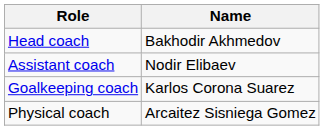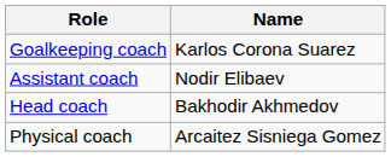rows swapped: Head coach <-> Goalkeeping coach
